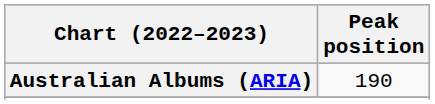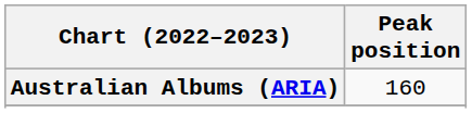Australian Albums (ARIA) | Peak position: 190 -> 160
